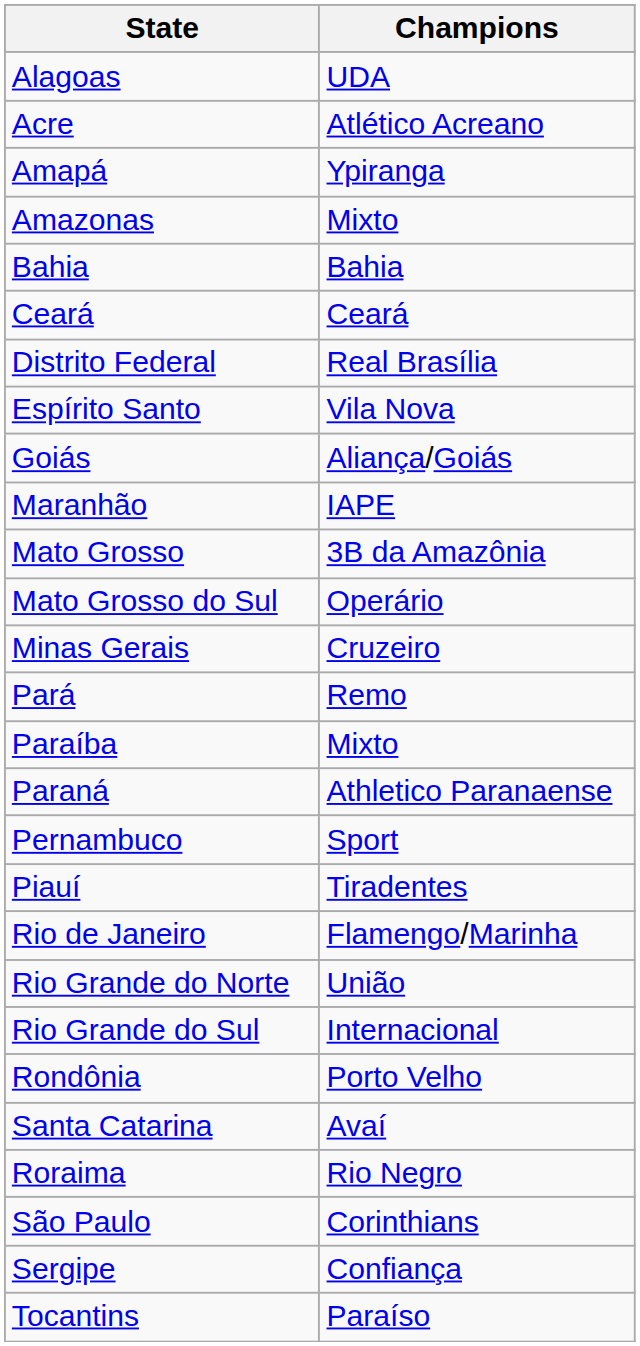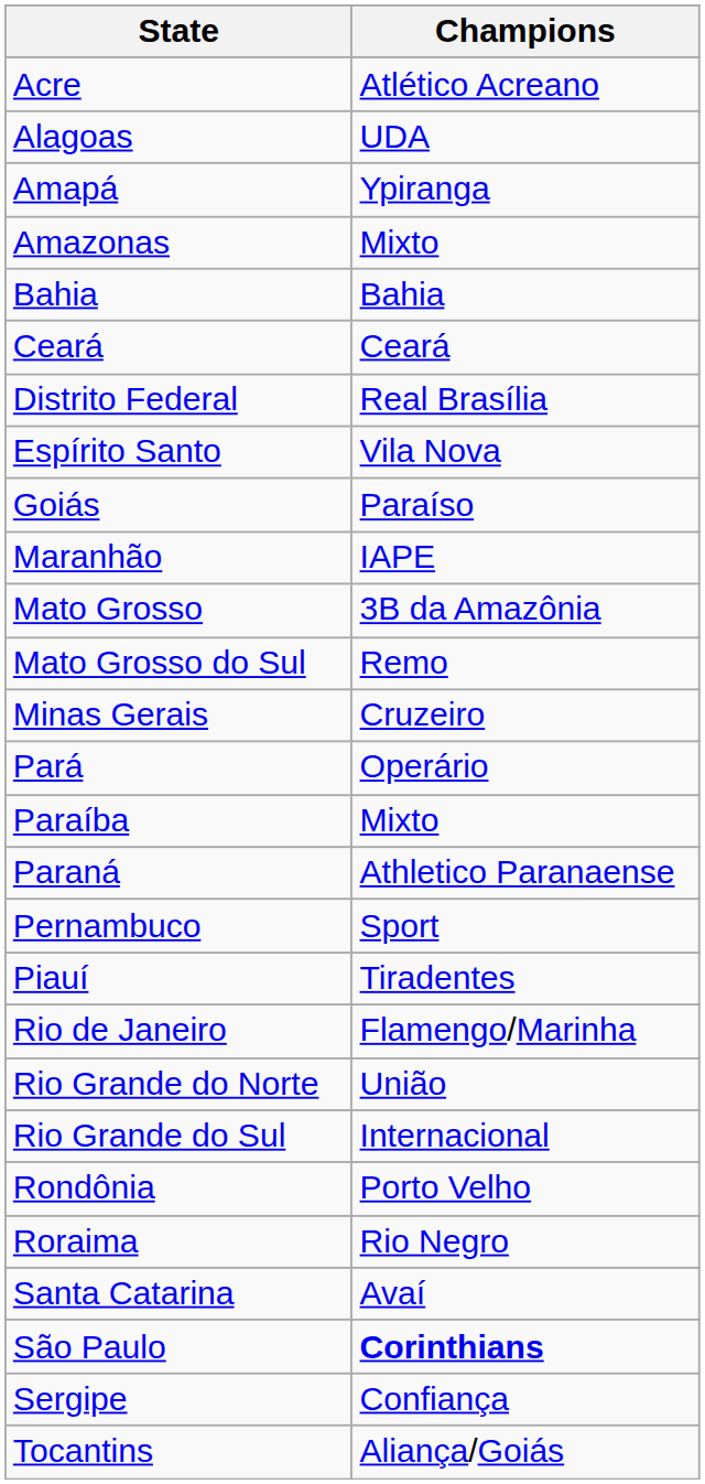rows swapped: Acre <-> Alagoas
Goiás | Champions: Aliança/Goiás -> Paraíso
Mato Grosso do Sul | Champions: Operário -> Remo
Pará | Champions: Remo -> Operário
rows swapped: Roraima <-> Santa Catarina
São Paulo | Champions: normal -> bold
Tocantins | Champions: Paraíso -> Aliança/Goiás
